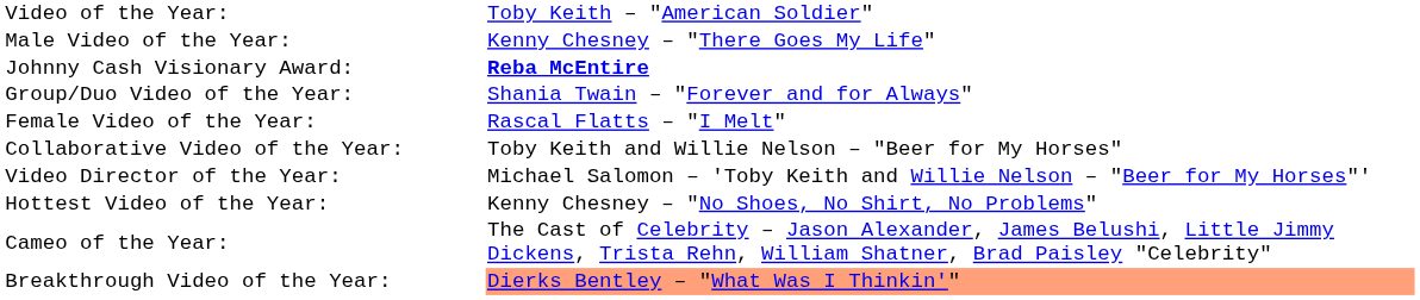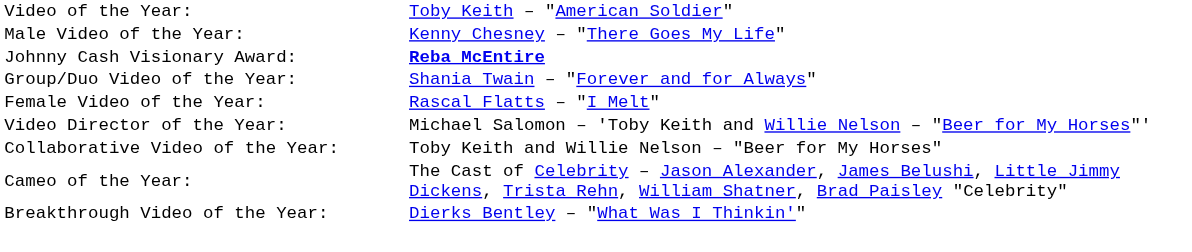rows swapped: Video Director of the Year: <-> Collaborative Video of the Year:
- row: Hottest Video of the Year: | Kenny Chesney – "No Shoes, No Shirt, No Problems"
Breakthrough Video of the Year: | column 2: lightsalmon background -> no background
